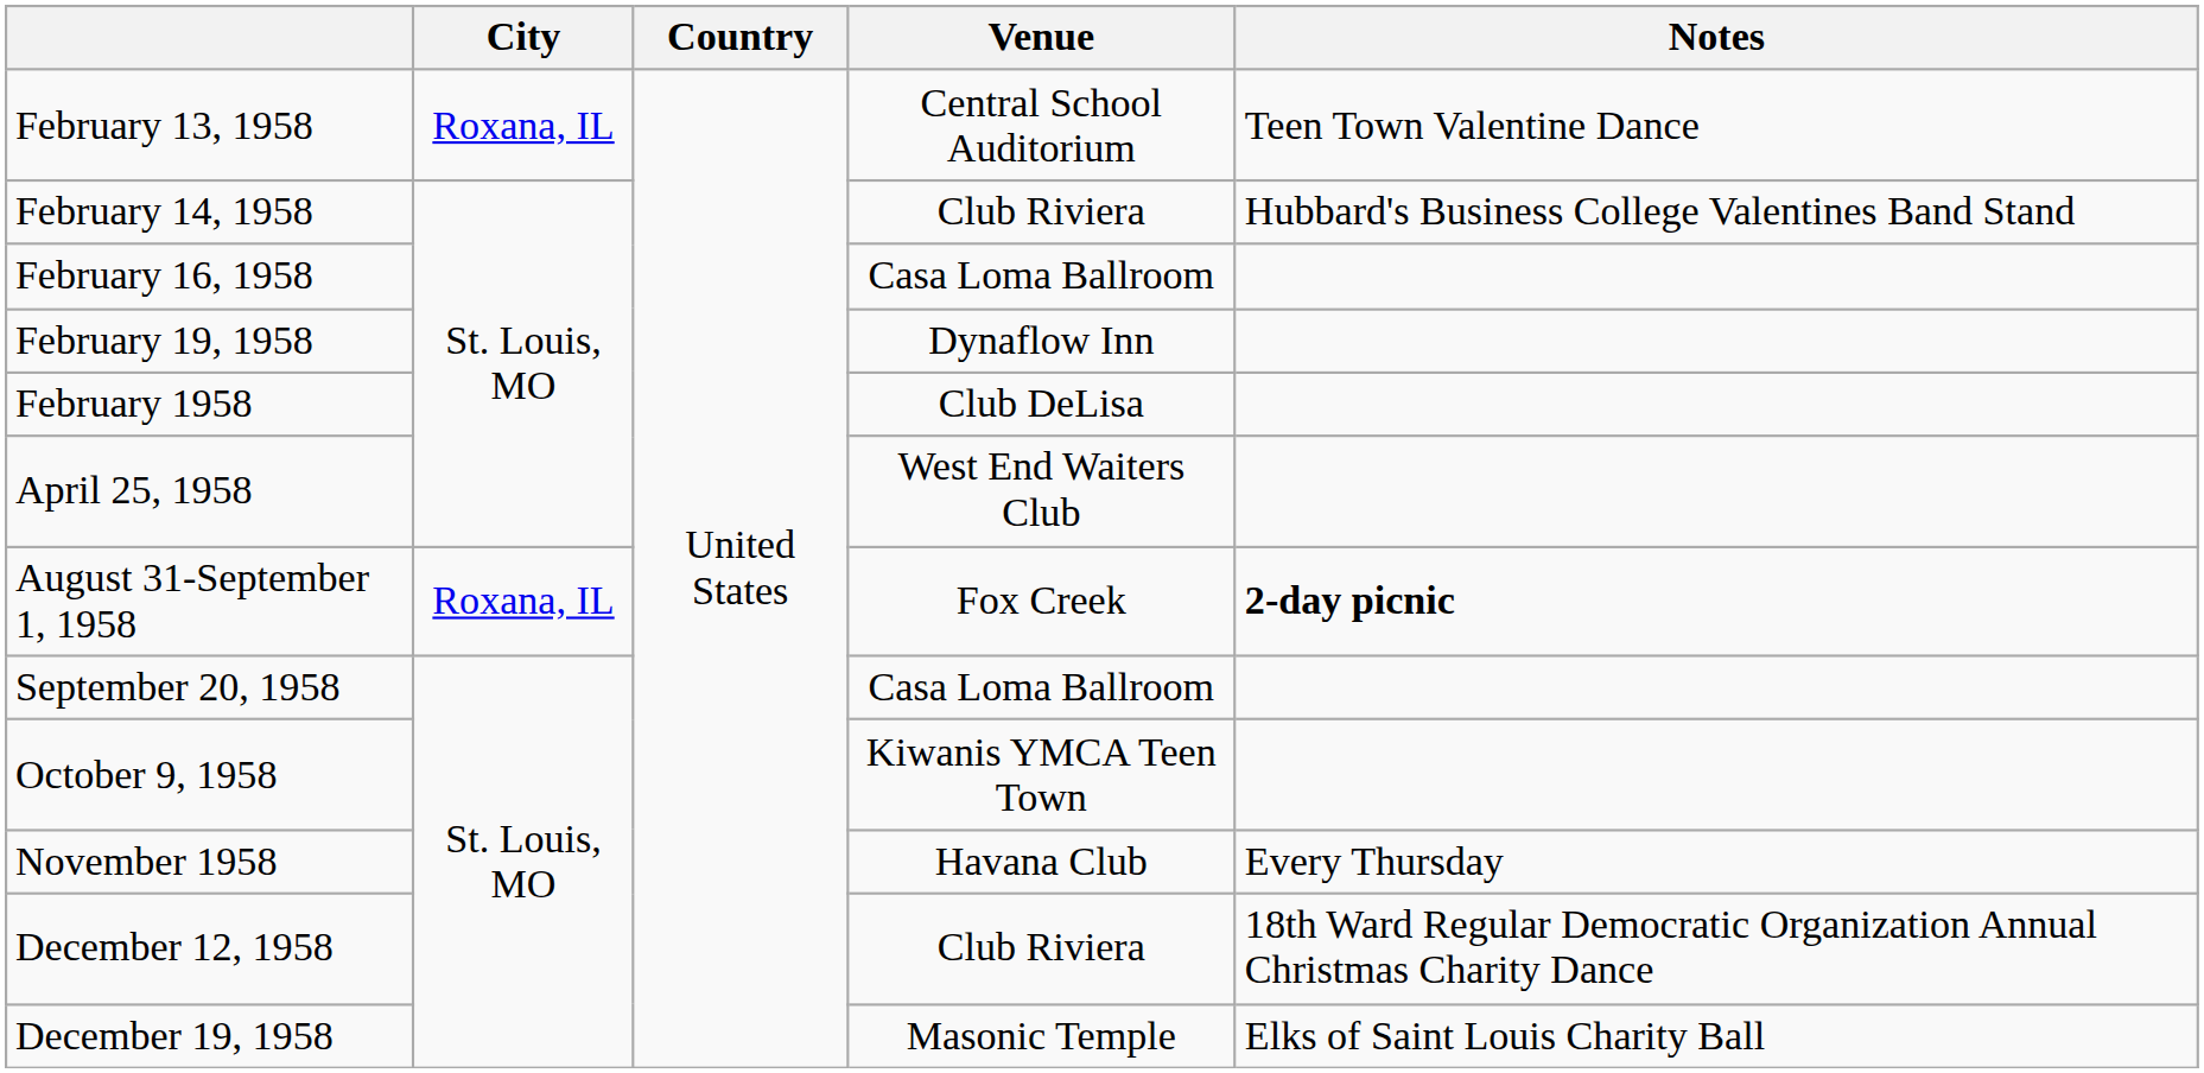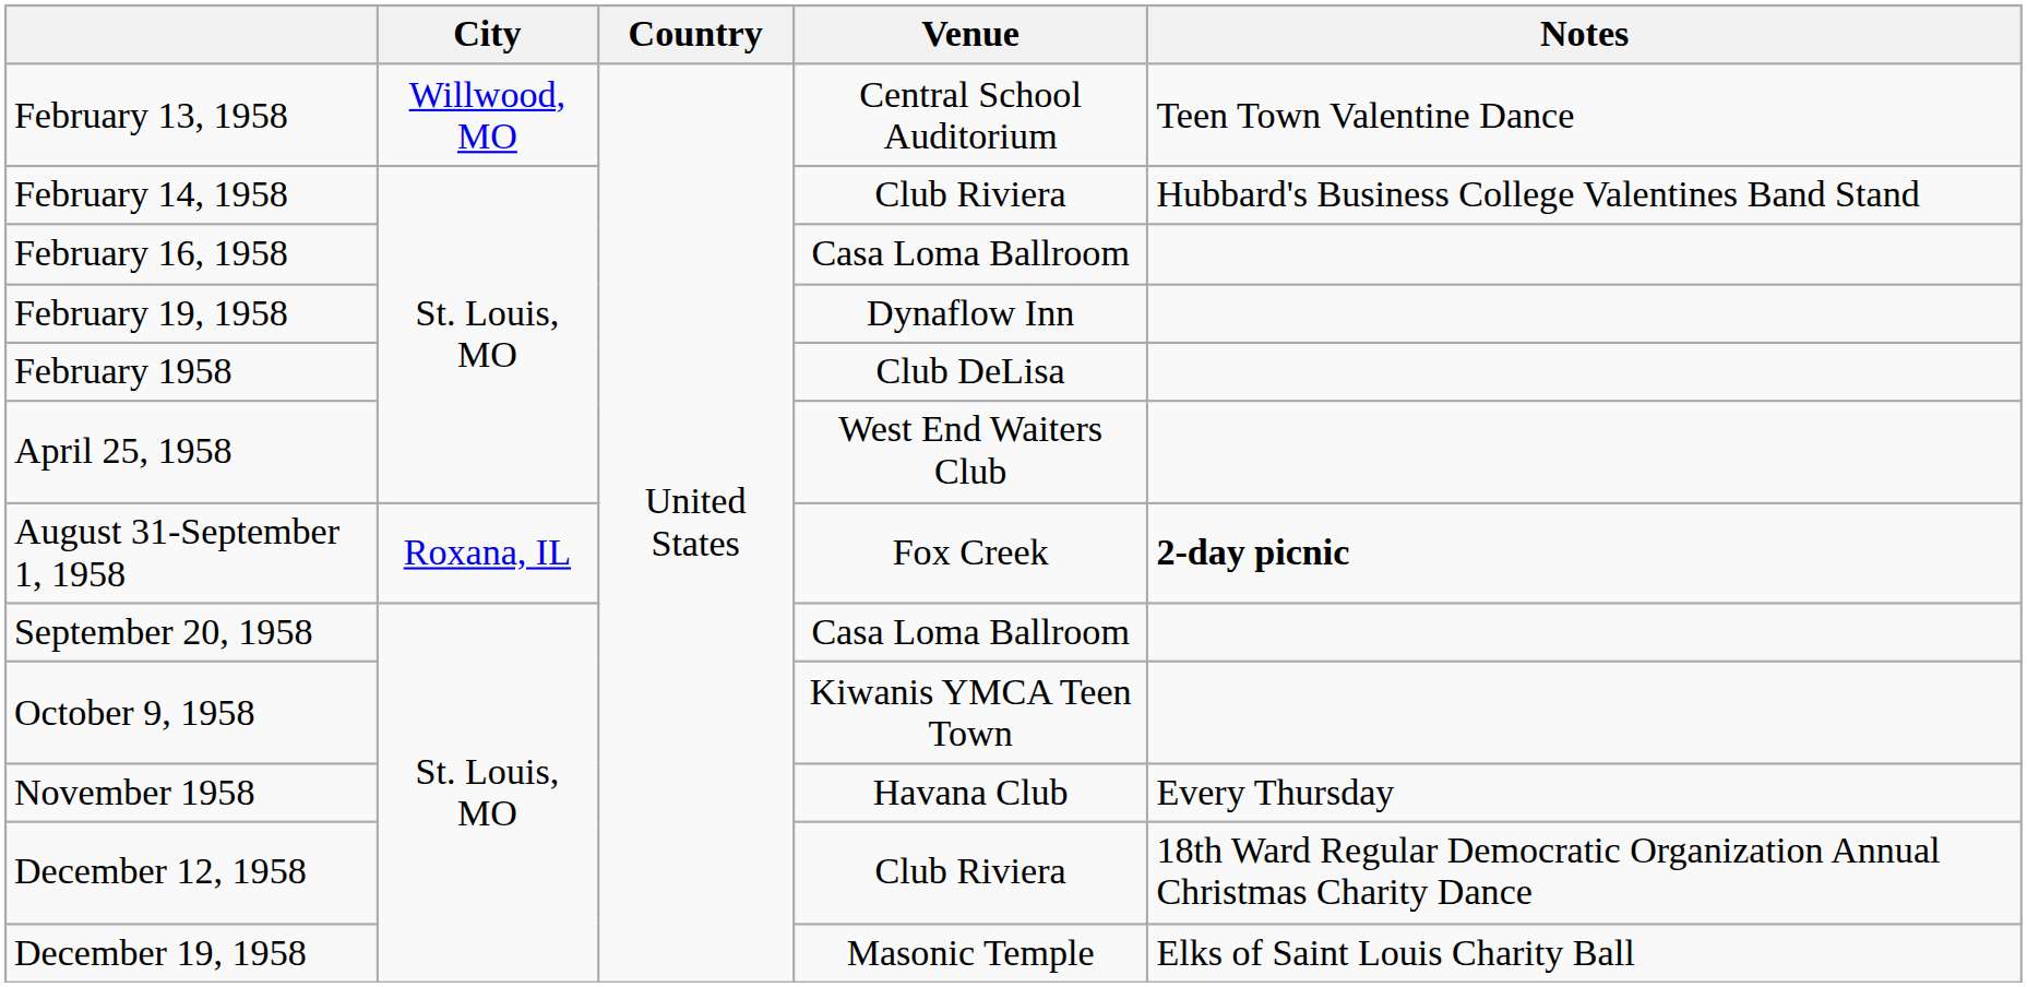February 13, 1958 | City: Roxana, IL -> Willwood, MO
